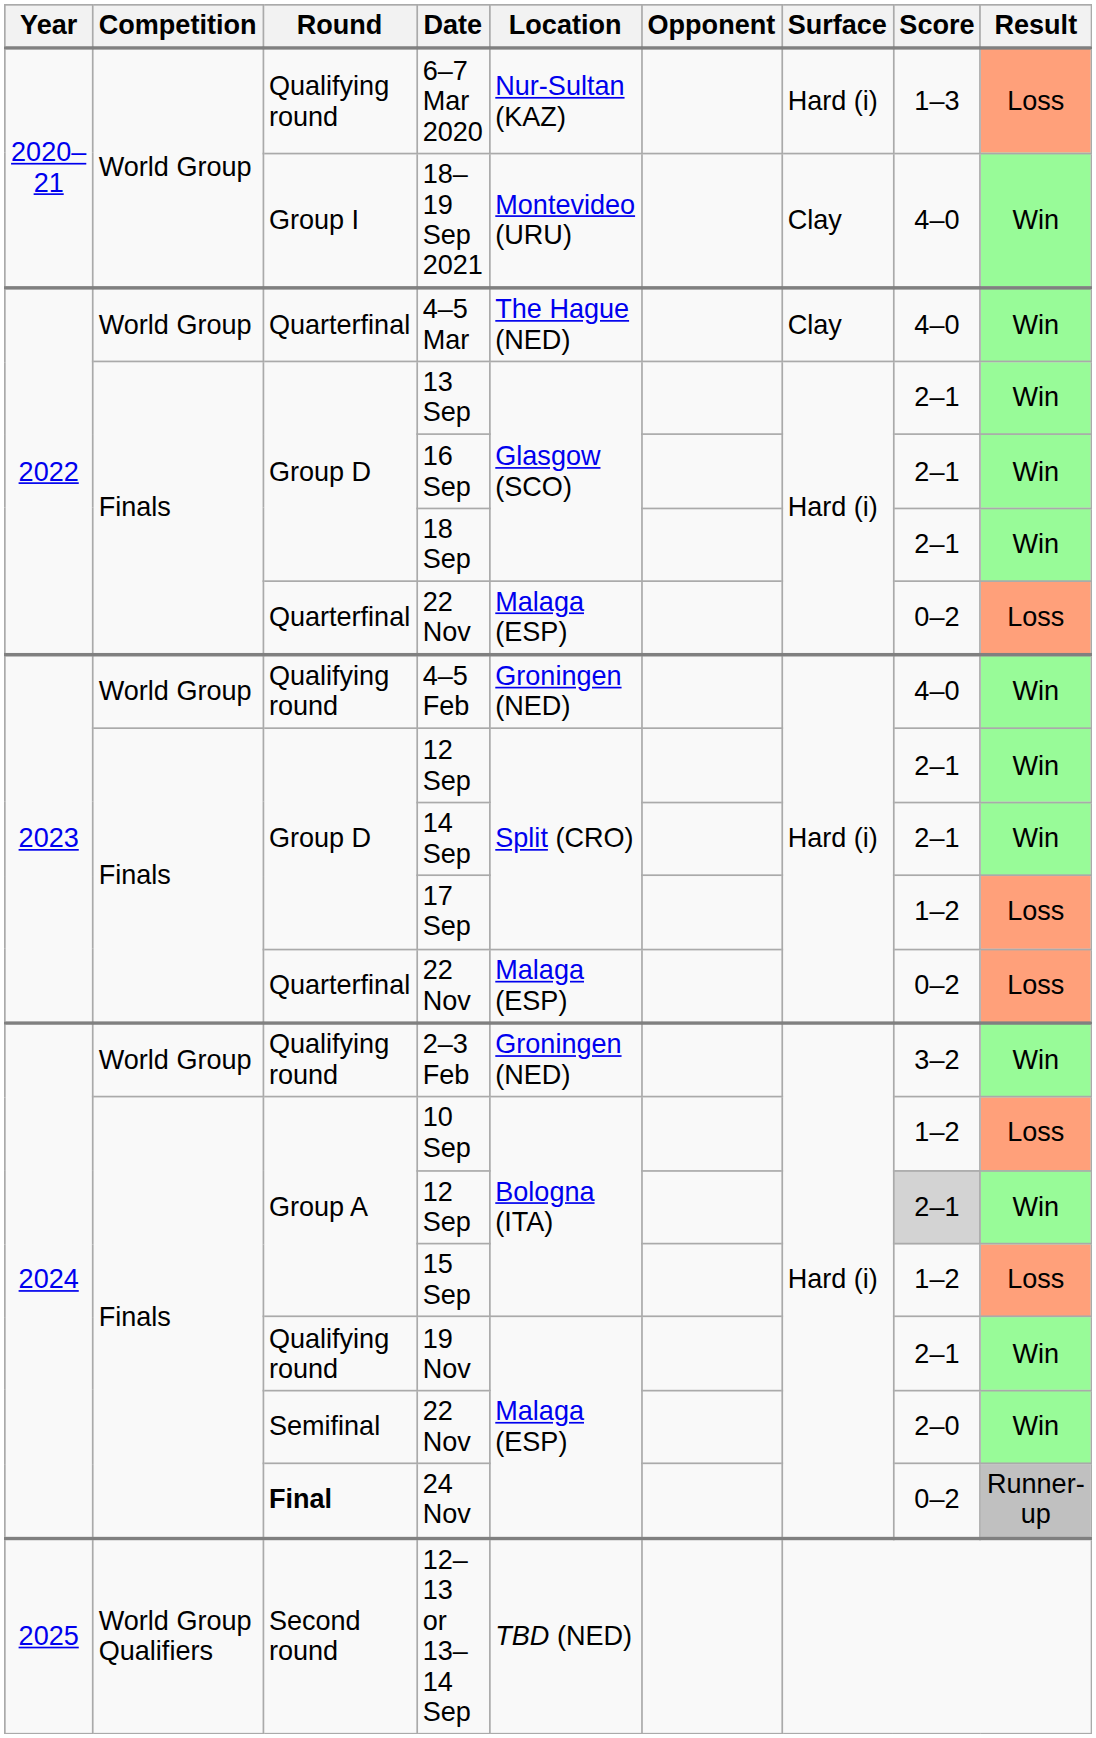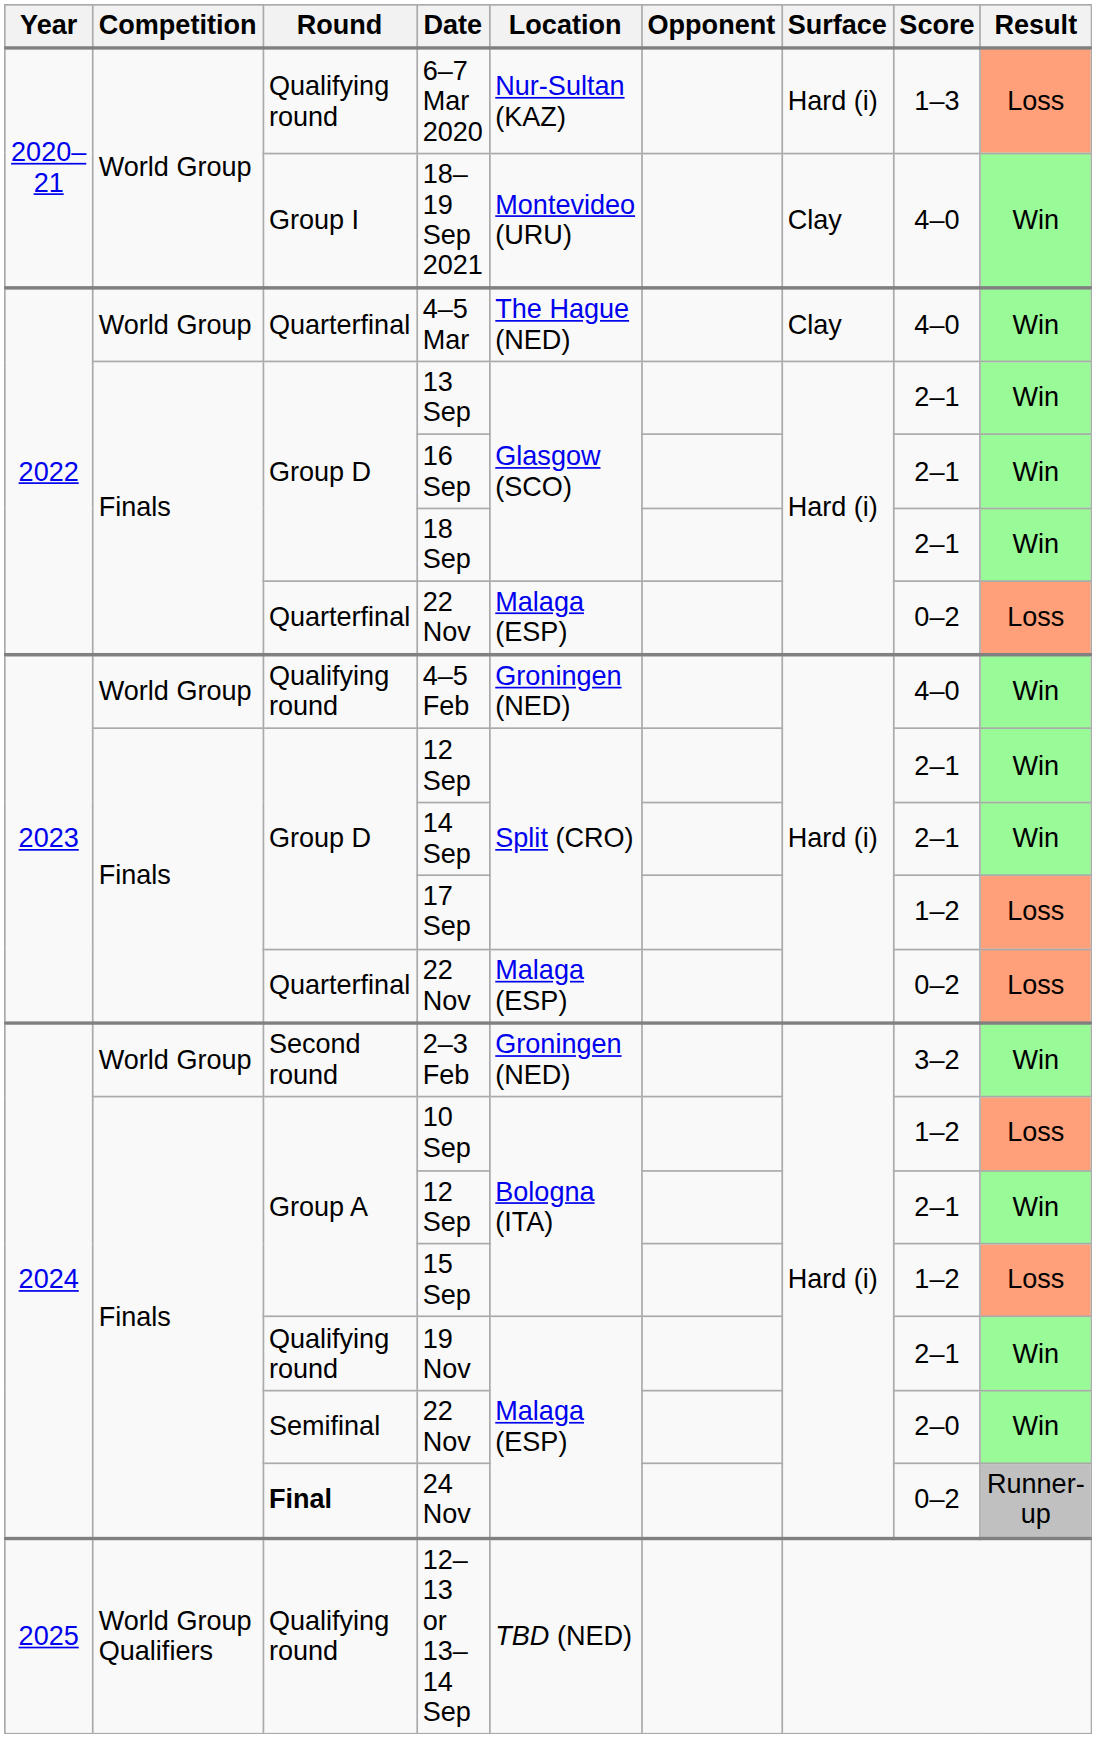2–3 Feb | Round: Qualifying round -> Second round
2024 / 12 Sep | Score: lightgrey background -> no background
12–13 or 13–14 Sep | Round: Second round -> Qualifying round
